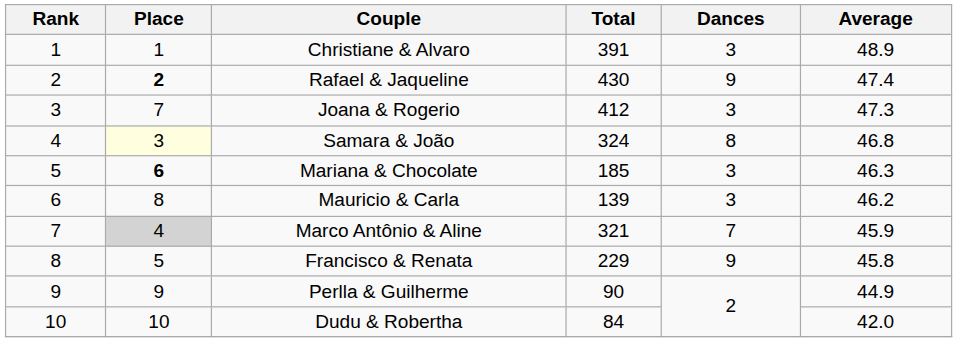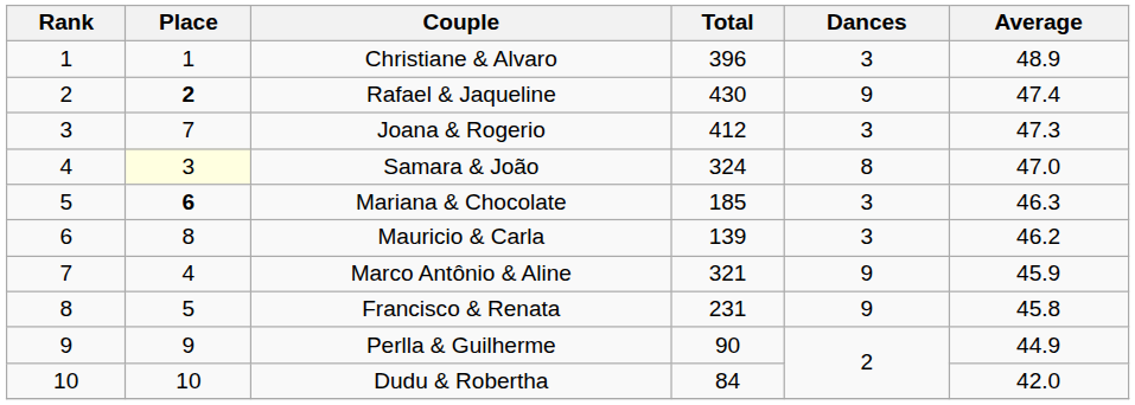Christiane & Alvaro | Total: 391 -> 396
Samara & João | Average: 46.8 -> 47.0
Marco Antônio & Aline | Place: lightgrey background -> no background
Marco Antônio & Aline | Dances: 7 -> 9
Francisco & Renata | Total: 229 -> 231
